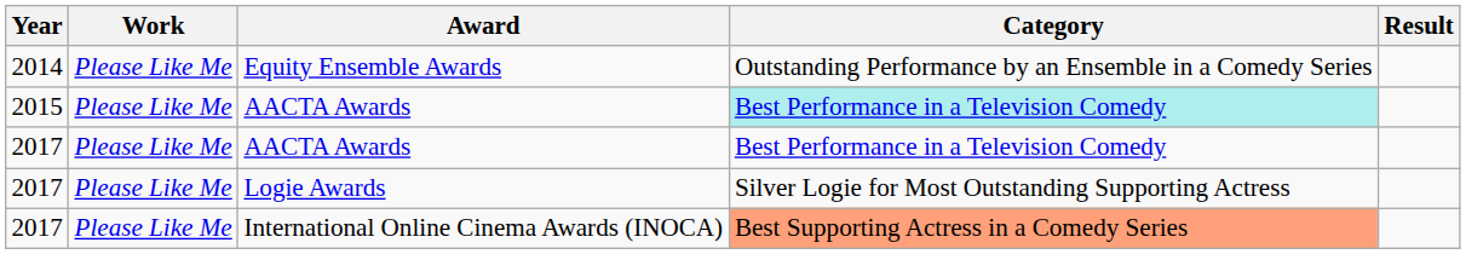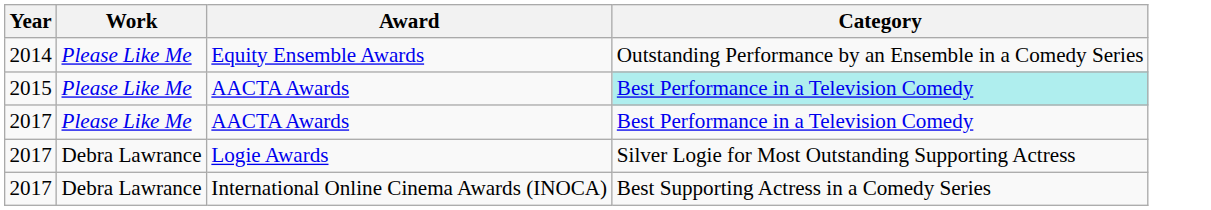- column: Result
Logie Awards | Work: Please Like Me -> Debra Lawrance
International Online Cinema Awards (INOCA) | Work: Please Like Me -> Debra Lawrance
International Online Cinema Awards (INOCA) | Category: lightsalmon background -> no background
